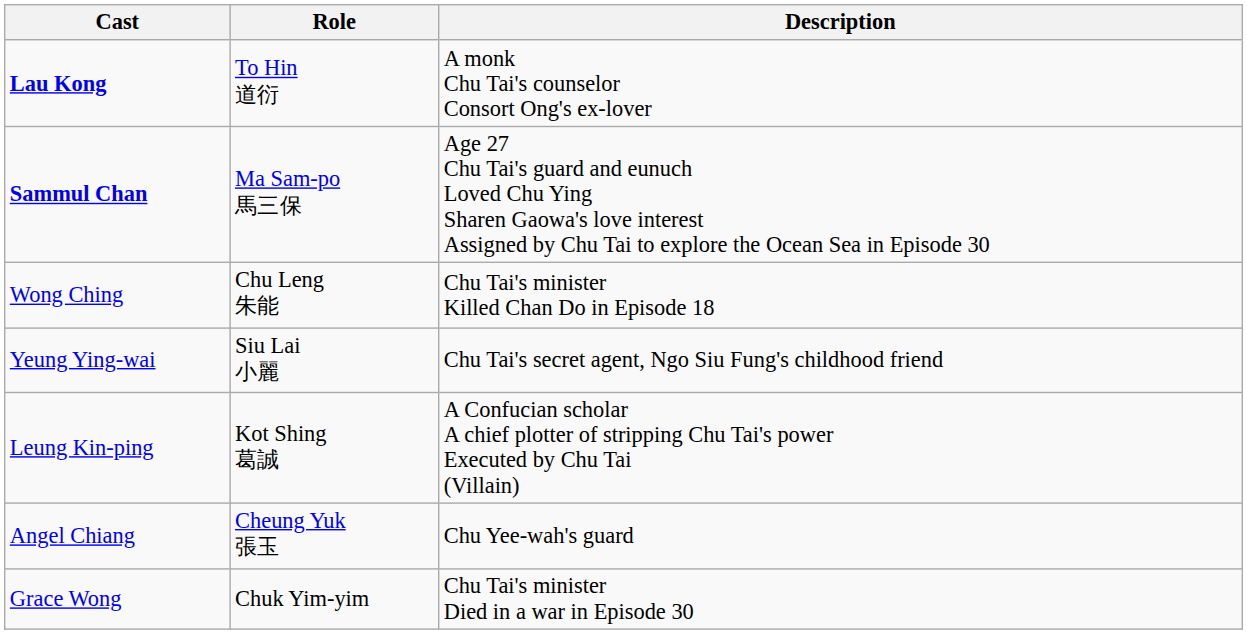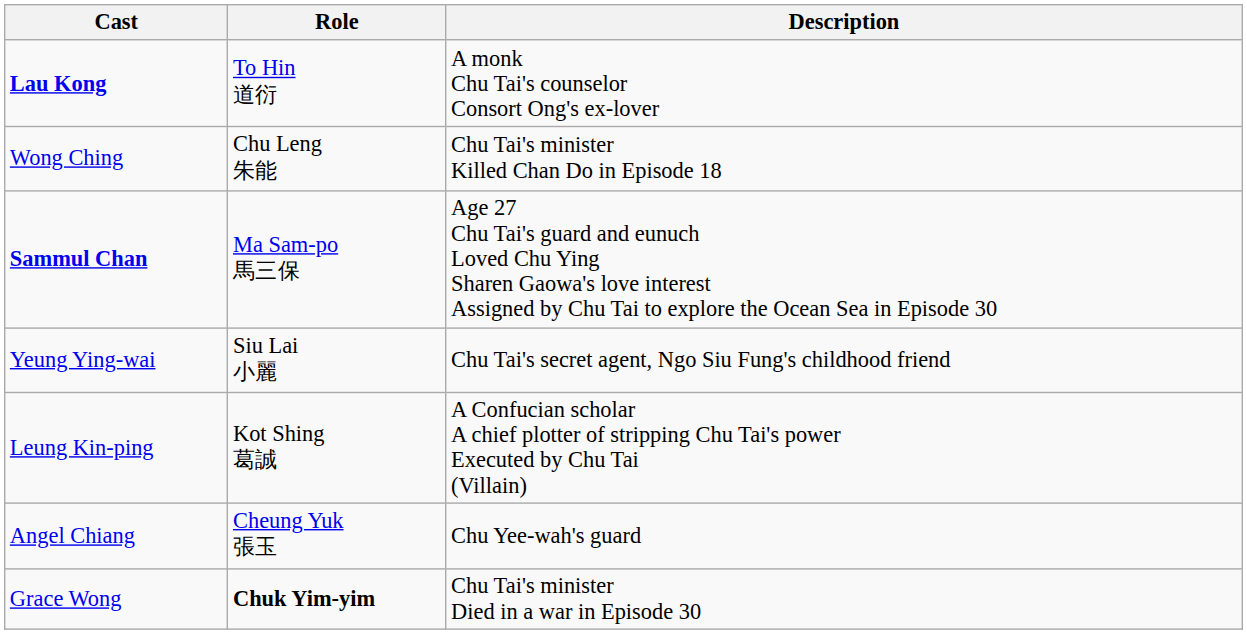rows swapped: Sammul Chan <-> Wong Ching
Grace Wong | Role: normal -> bold
